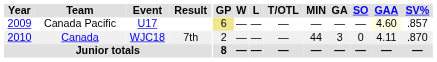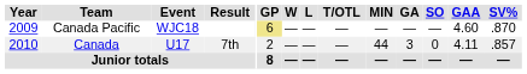Canada Pacific | Event: U17 -> WJC18
Canada Pacific | GAA: lightyellow background -> no background
Canada Pacific | SV%: .857 -> .870
Canada | Event: WJC18 -> U17
Canada | SV%: .870 -> .857
